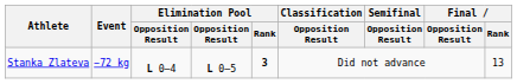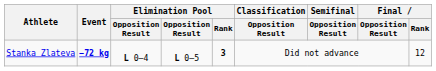Stanka Zlateva | Event: normal -> bold
Stanka Zlateva | Final / Rank: 13 -> 12
